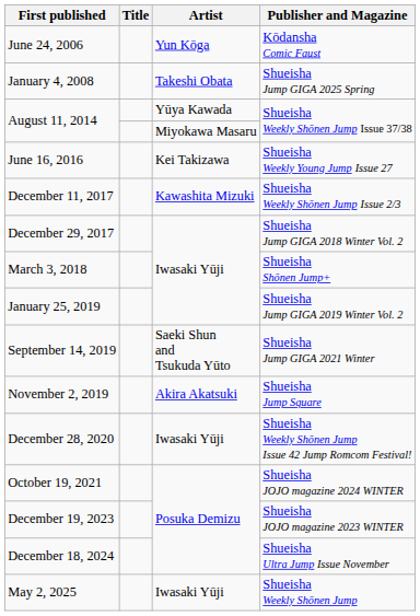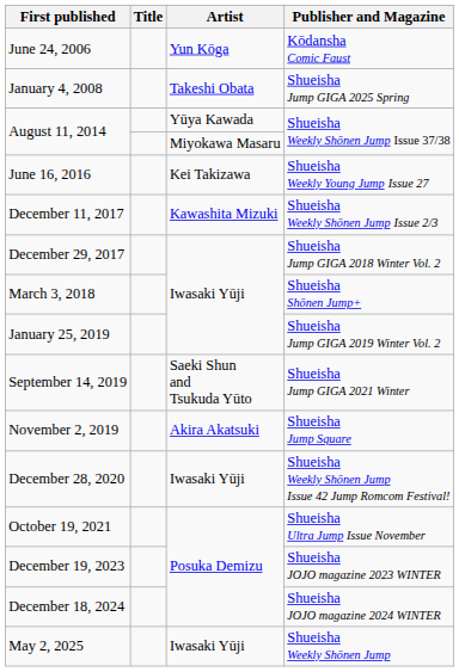October 19, 2021 | Publisher and Magazine: Shueisha JOJO magazine 2024 WINTER -> Shueisha Ultra Jump Issue November
December 18, 2024 | Publisher and Magazine: Shueisha Ultra Jump Issue November -> Shueisha JOJO magazine 2024 WINTER
